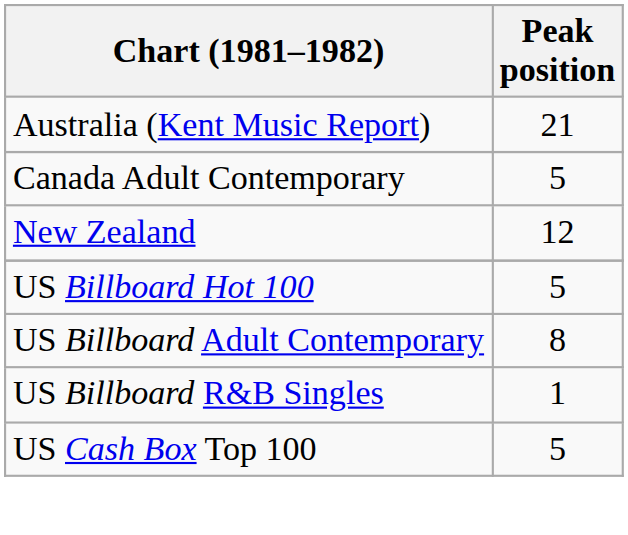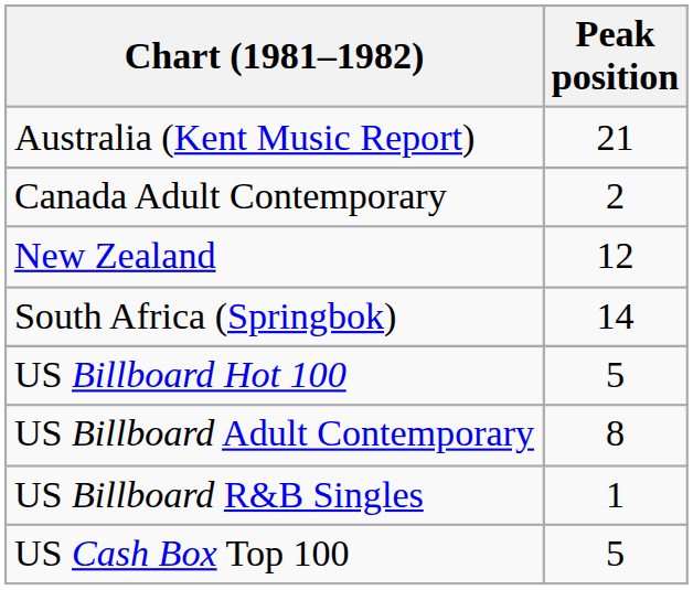Canada Adult Contemporary | Peak position: 5 -> 2
+ row: South Africa (Springbok) | 14
